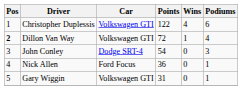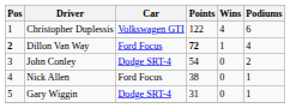Dillon Van Way | Car: Volkswagen GTI -> Ford Focus
Dillon Van Way | Points: normal -> bold
John Conley | Podiums: 3 -> 2
Nick Allen | Points: 36 -> 38
Gary Wiggin | Car: Volkswagen GTI -> Dodge SRT-4
